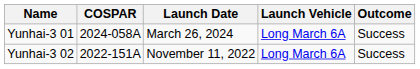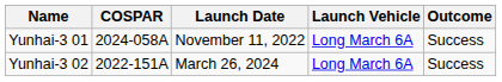Yunhai-3 01 | Launch Date: March 26, 2024 -> November 11, 2022
Yunhai-3 02 | Launch Date: November 11, 2022 -> March 26, 2024
